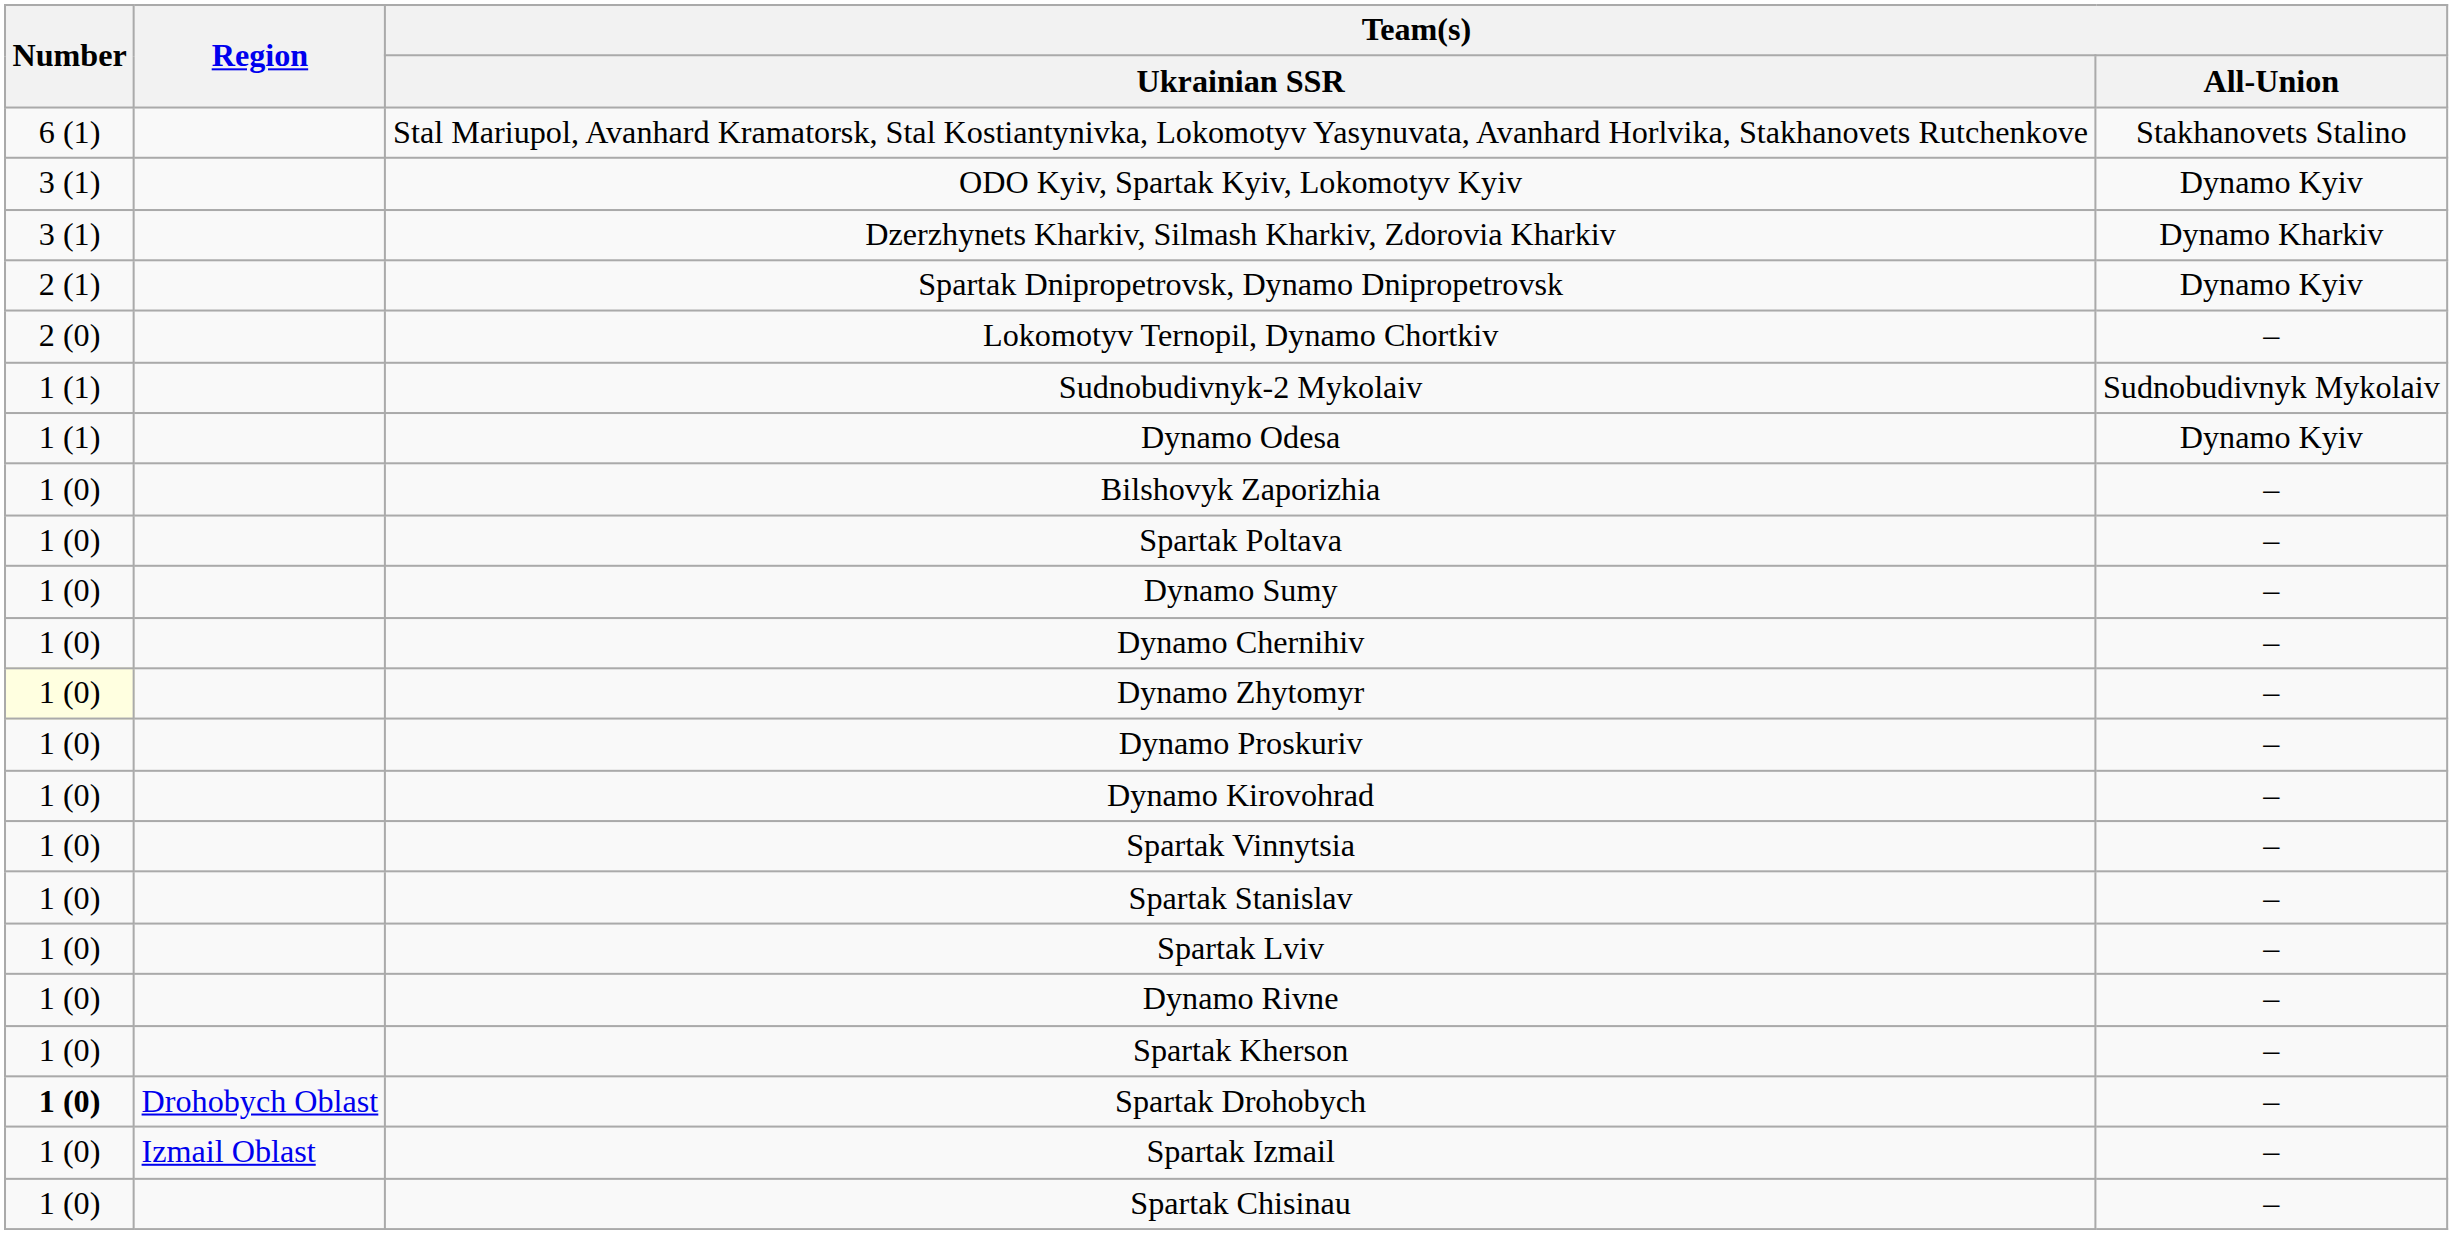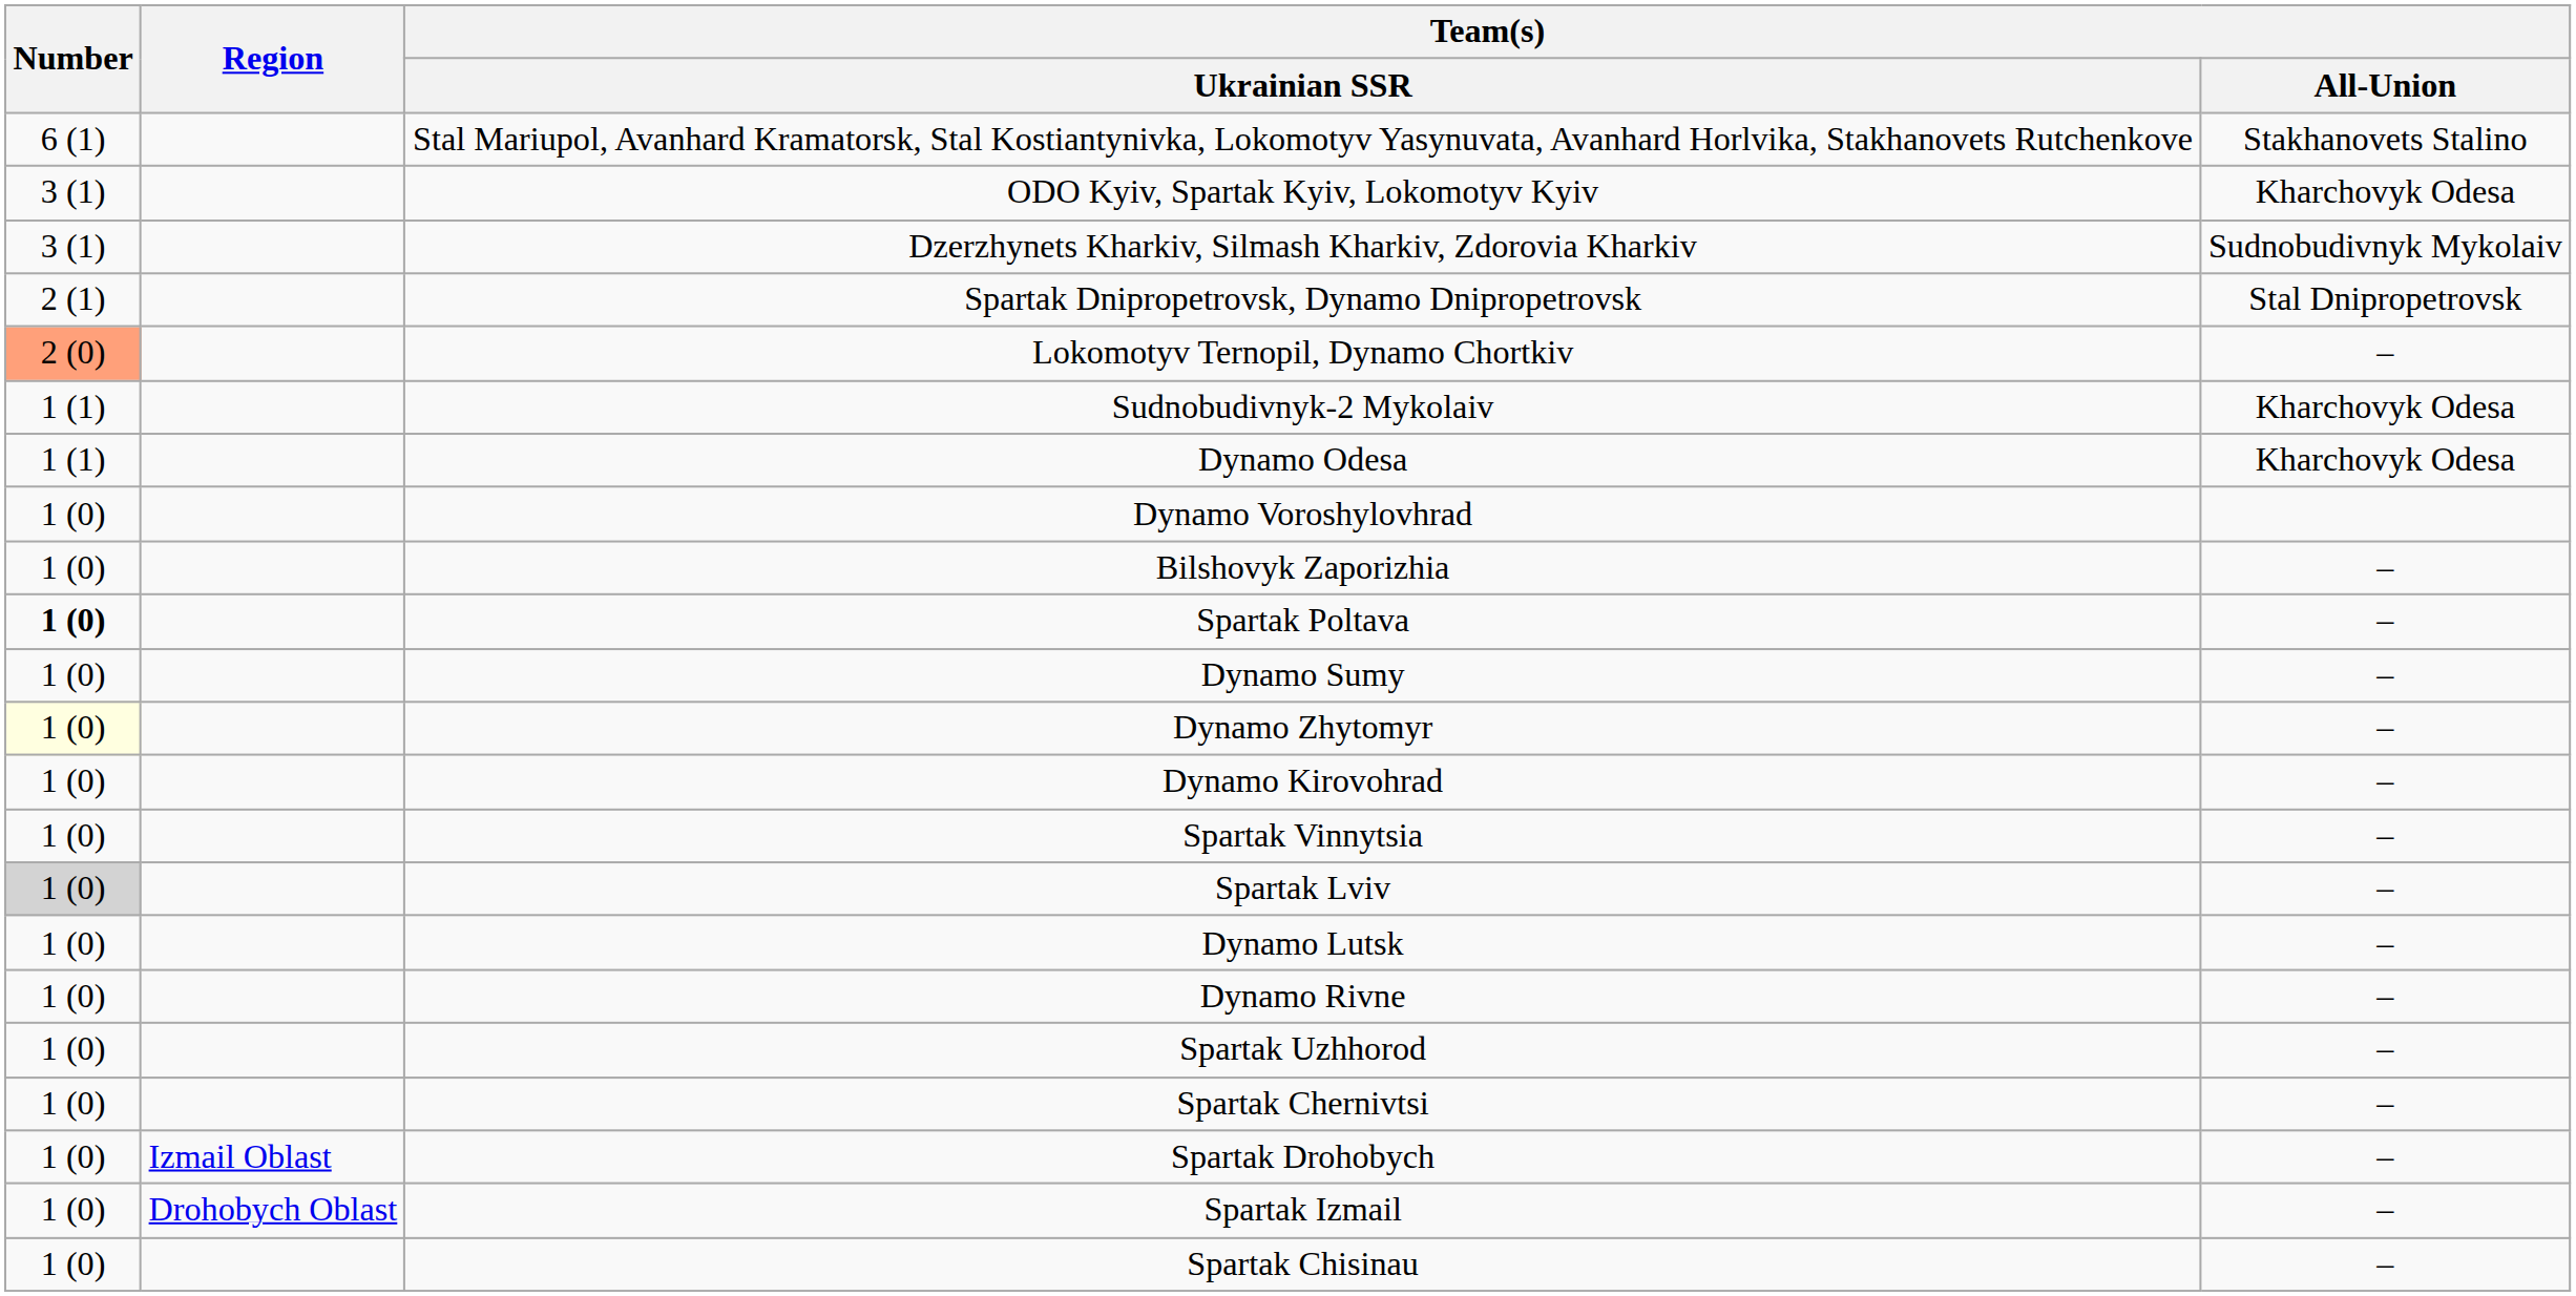ODO Kyiv, Spartak Kyiv, Lokomotyv Kyiv | Team(s) / All-Union: Dynamo Kyiv -> Kharchovyk Odesa
Dzerzhynets Kharkiv, Silmash Kharkiv, Zdorovia Kharkiv | Team(s) / All-Union: Dynamo Kharkiv -> Sudnobudivnyk Mykolaiv
Spartak Dnipropetrovsk, Dynamo Dnipropetrovsk | Team(s) / All-Union: Dynamo Kyiv -> Stal Dnipropetrovsk
Lokomotyv Ternopil, Dynamo Chortkiv | Number: no background -> lightsalmon background
Sudnobudivnyk-2 Mykolaiv | Team(s) / All-Union: Sudnobudivnyk Mykolaiv -> Kharchovyk Odesa
Dynamo Odesa | Team(s) / All-Union: Dynamo Kyiv -> Kharchovyk Odesa
+ row: 1 (0) | Dynamo Voroshylovhrad
Spartak Poltava | Number: normal -> bold
- row: 1 (0) | Dynamo Chernihiv | –
- row: 1 (0) | Dynamo Proskuriv | –
- row: 1 (0) | Spartak Stanislav | –
Spartak Lviv | Number: no background -> lightgrey background
+ row: 1 (0) | Dynamo Lutsk | –
+ row: 1 (0) | Spartak Uzhhorod | –
+ row: 1 (0) | Spartak Chernivtsi | –
- row: 1 (0) | Spartak Kherson | –
Spartak Drohobych | Number: bold -> normal
Spartak Drohobych | Region: Drohobych Oblast -> Izmail Oblast
Spartak Izmail | Region: Izmail Oblast -> Drohobych Oblast
